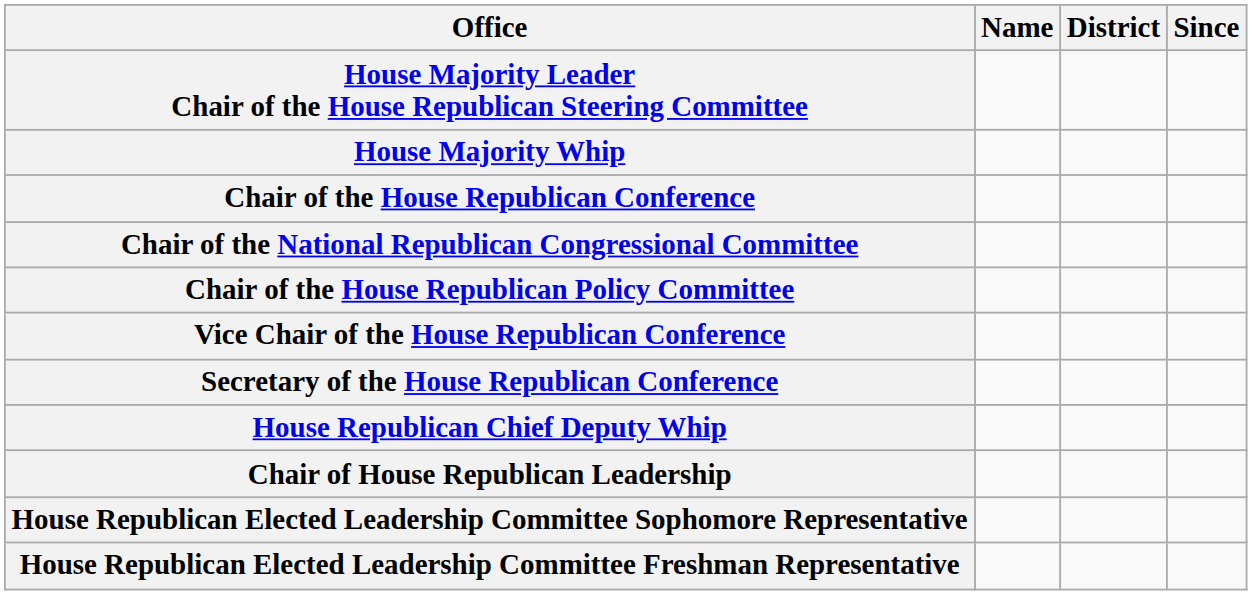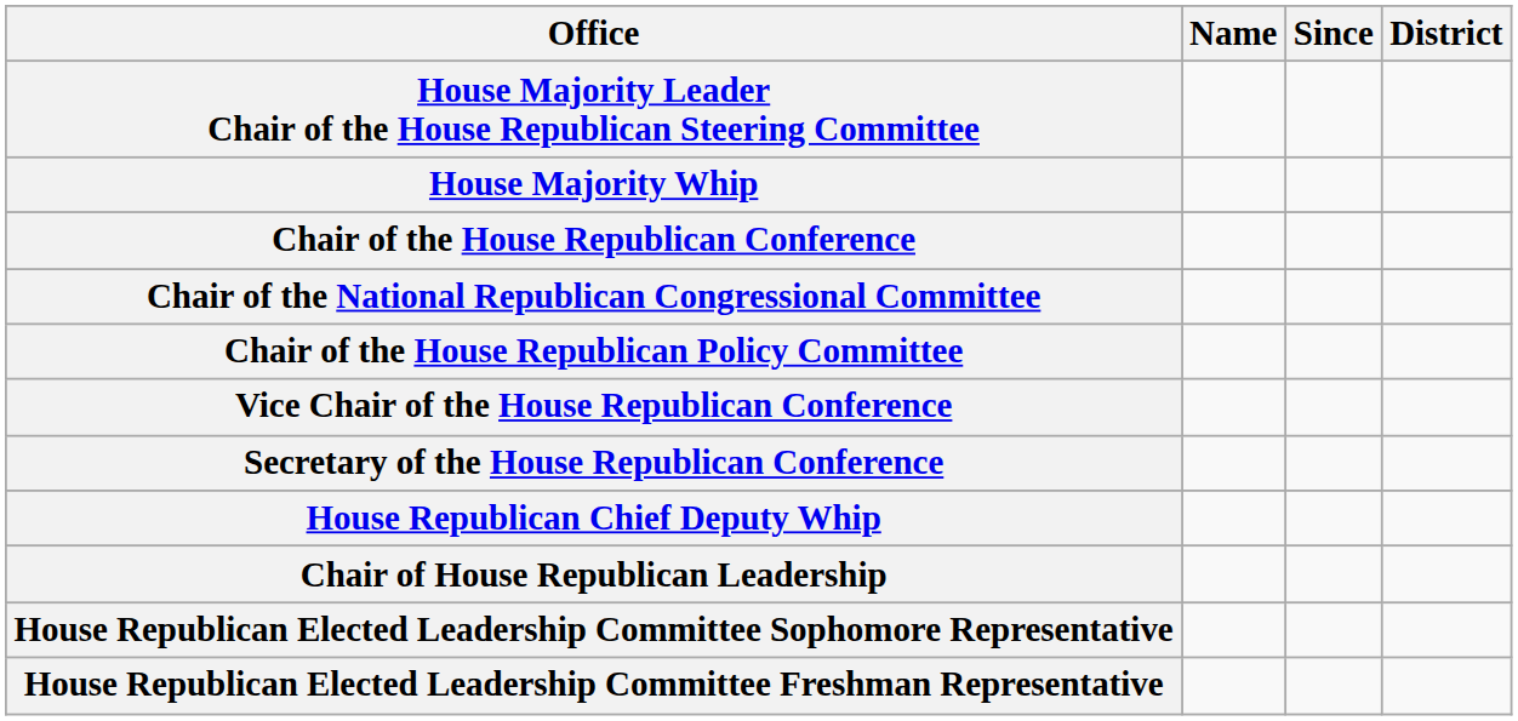columns swapped: District <-> Since
